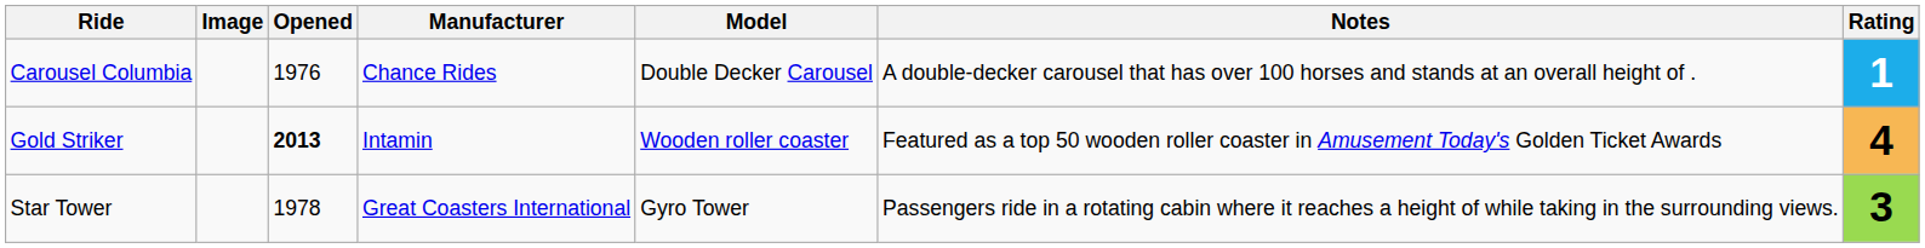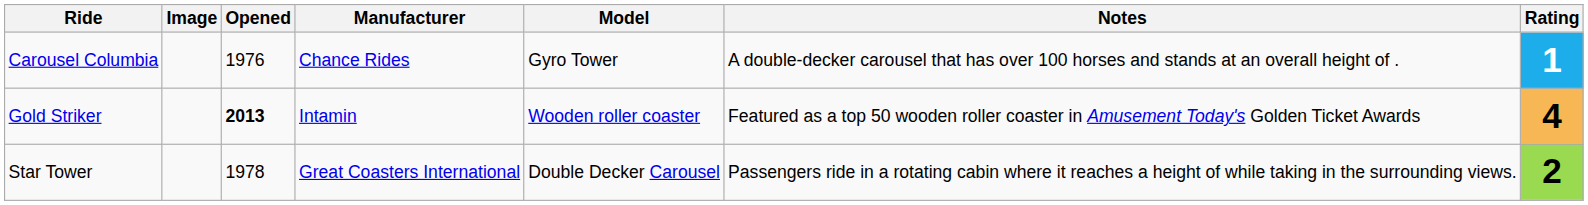Carousel Columbia | Model: Double Decker Carousel -> Gyro Tower
Star Tower | Model: Gyro Tower -> Double Decker Carousel
Star Tower | Rating: 3 -> 2
